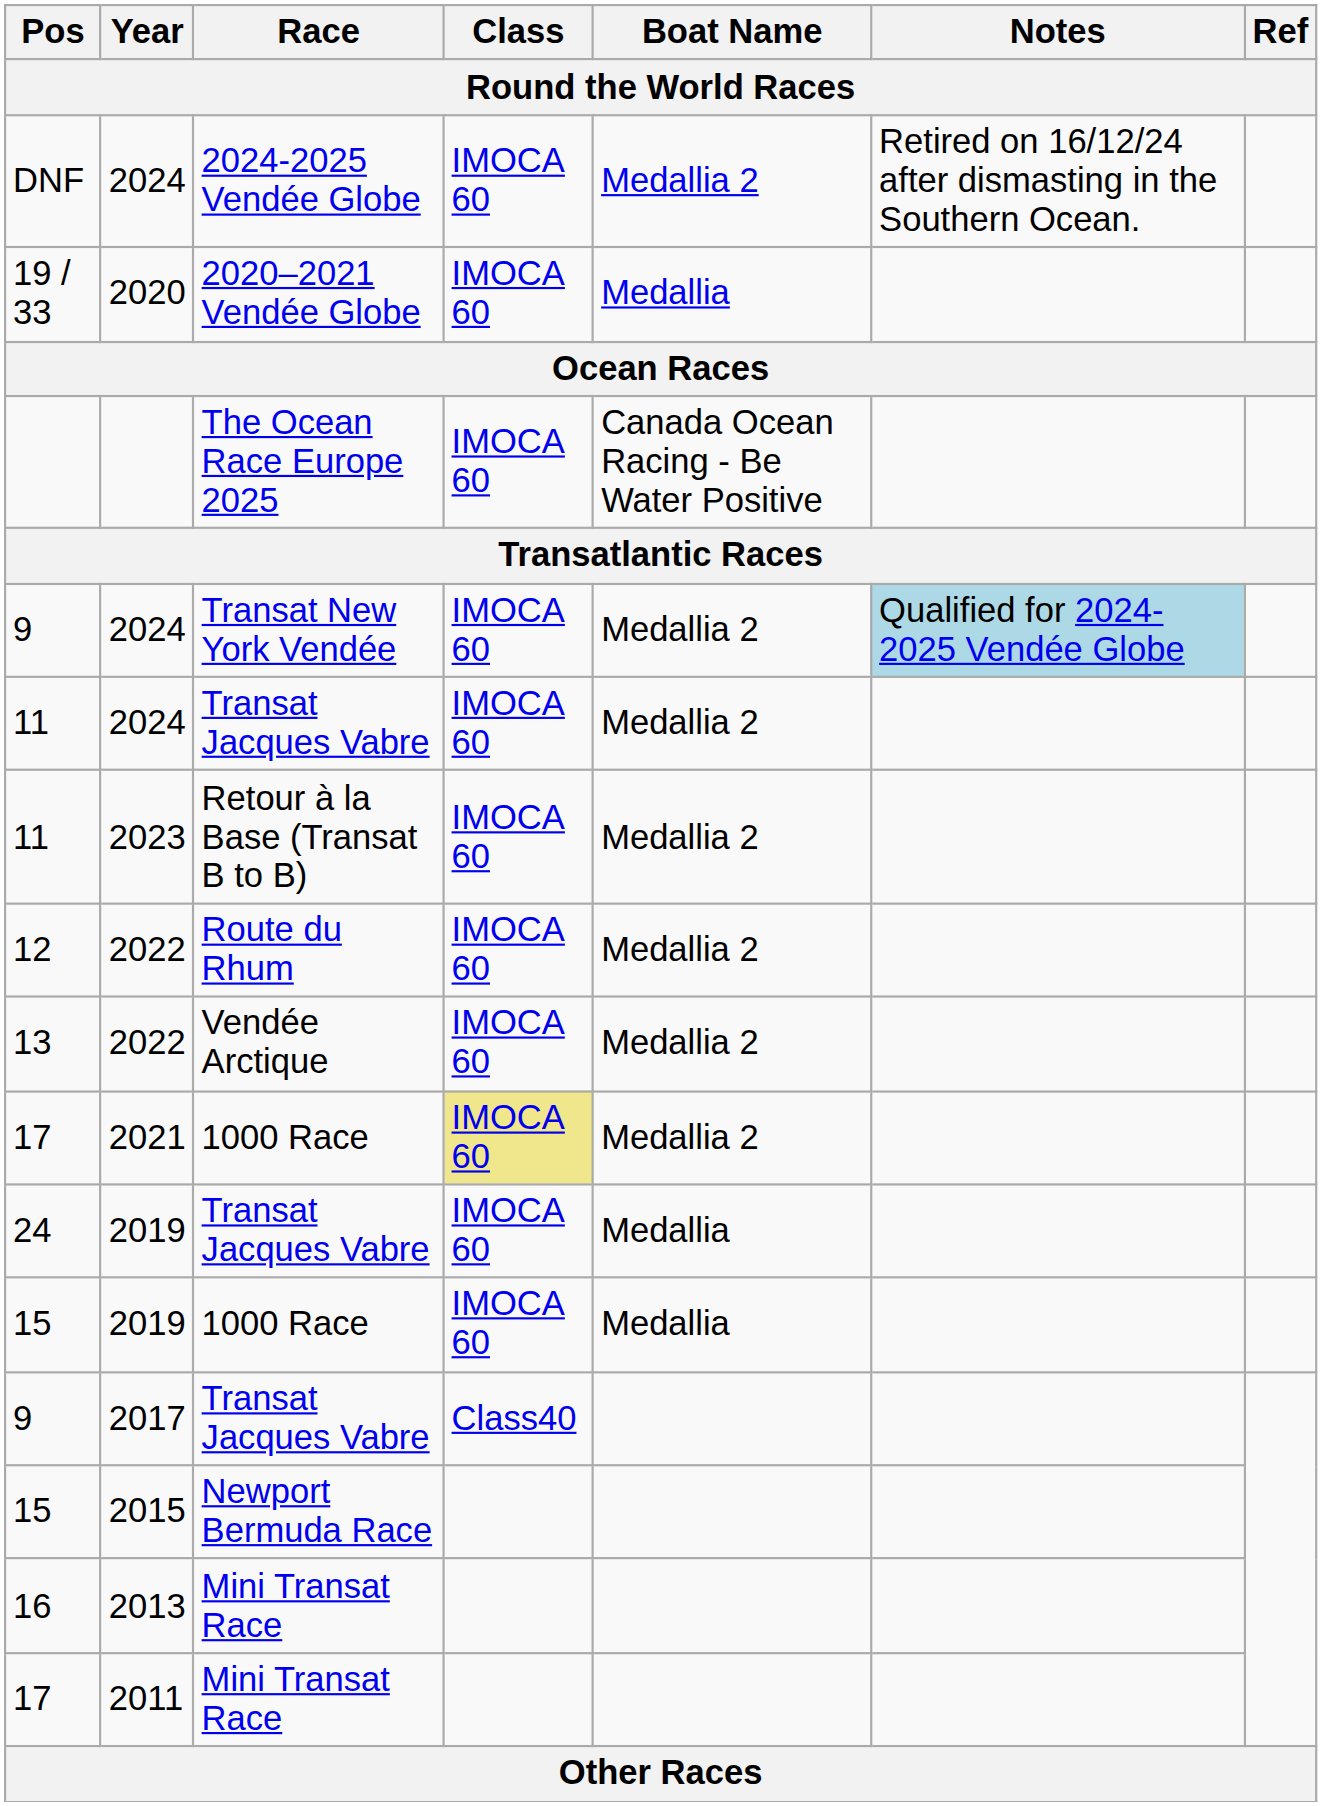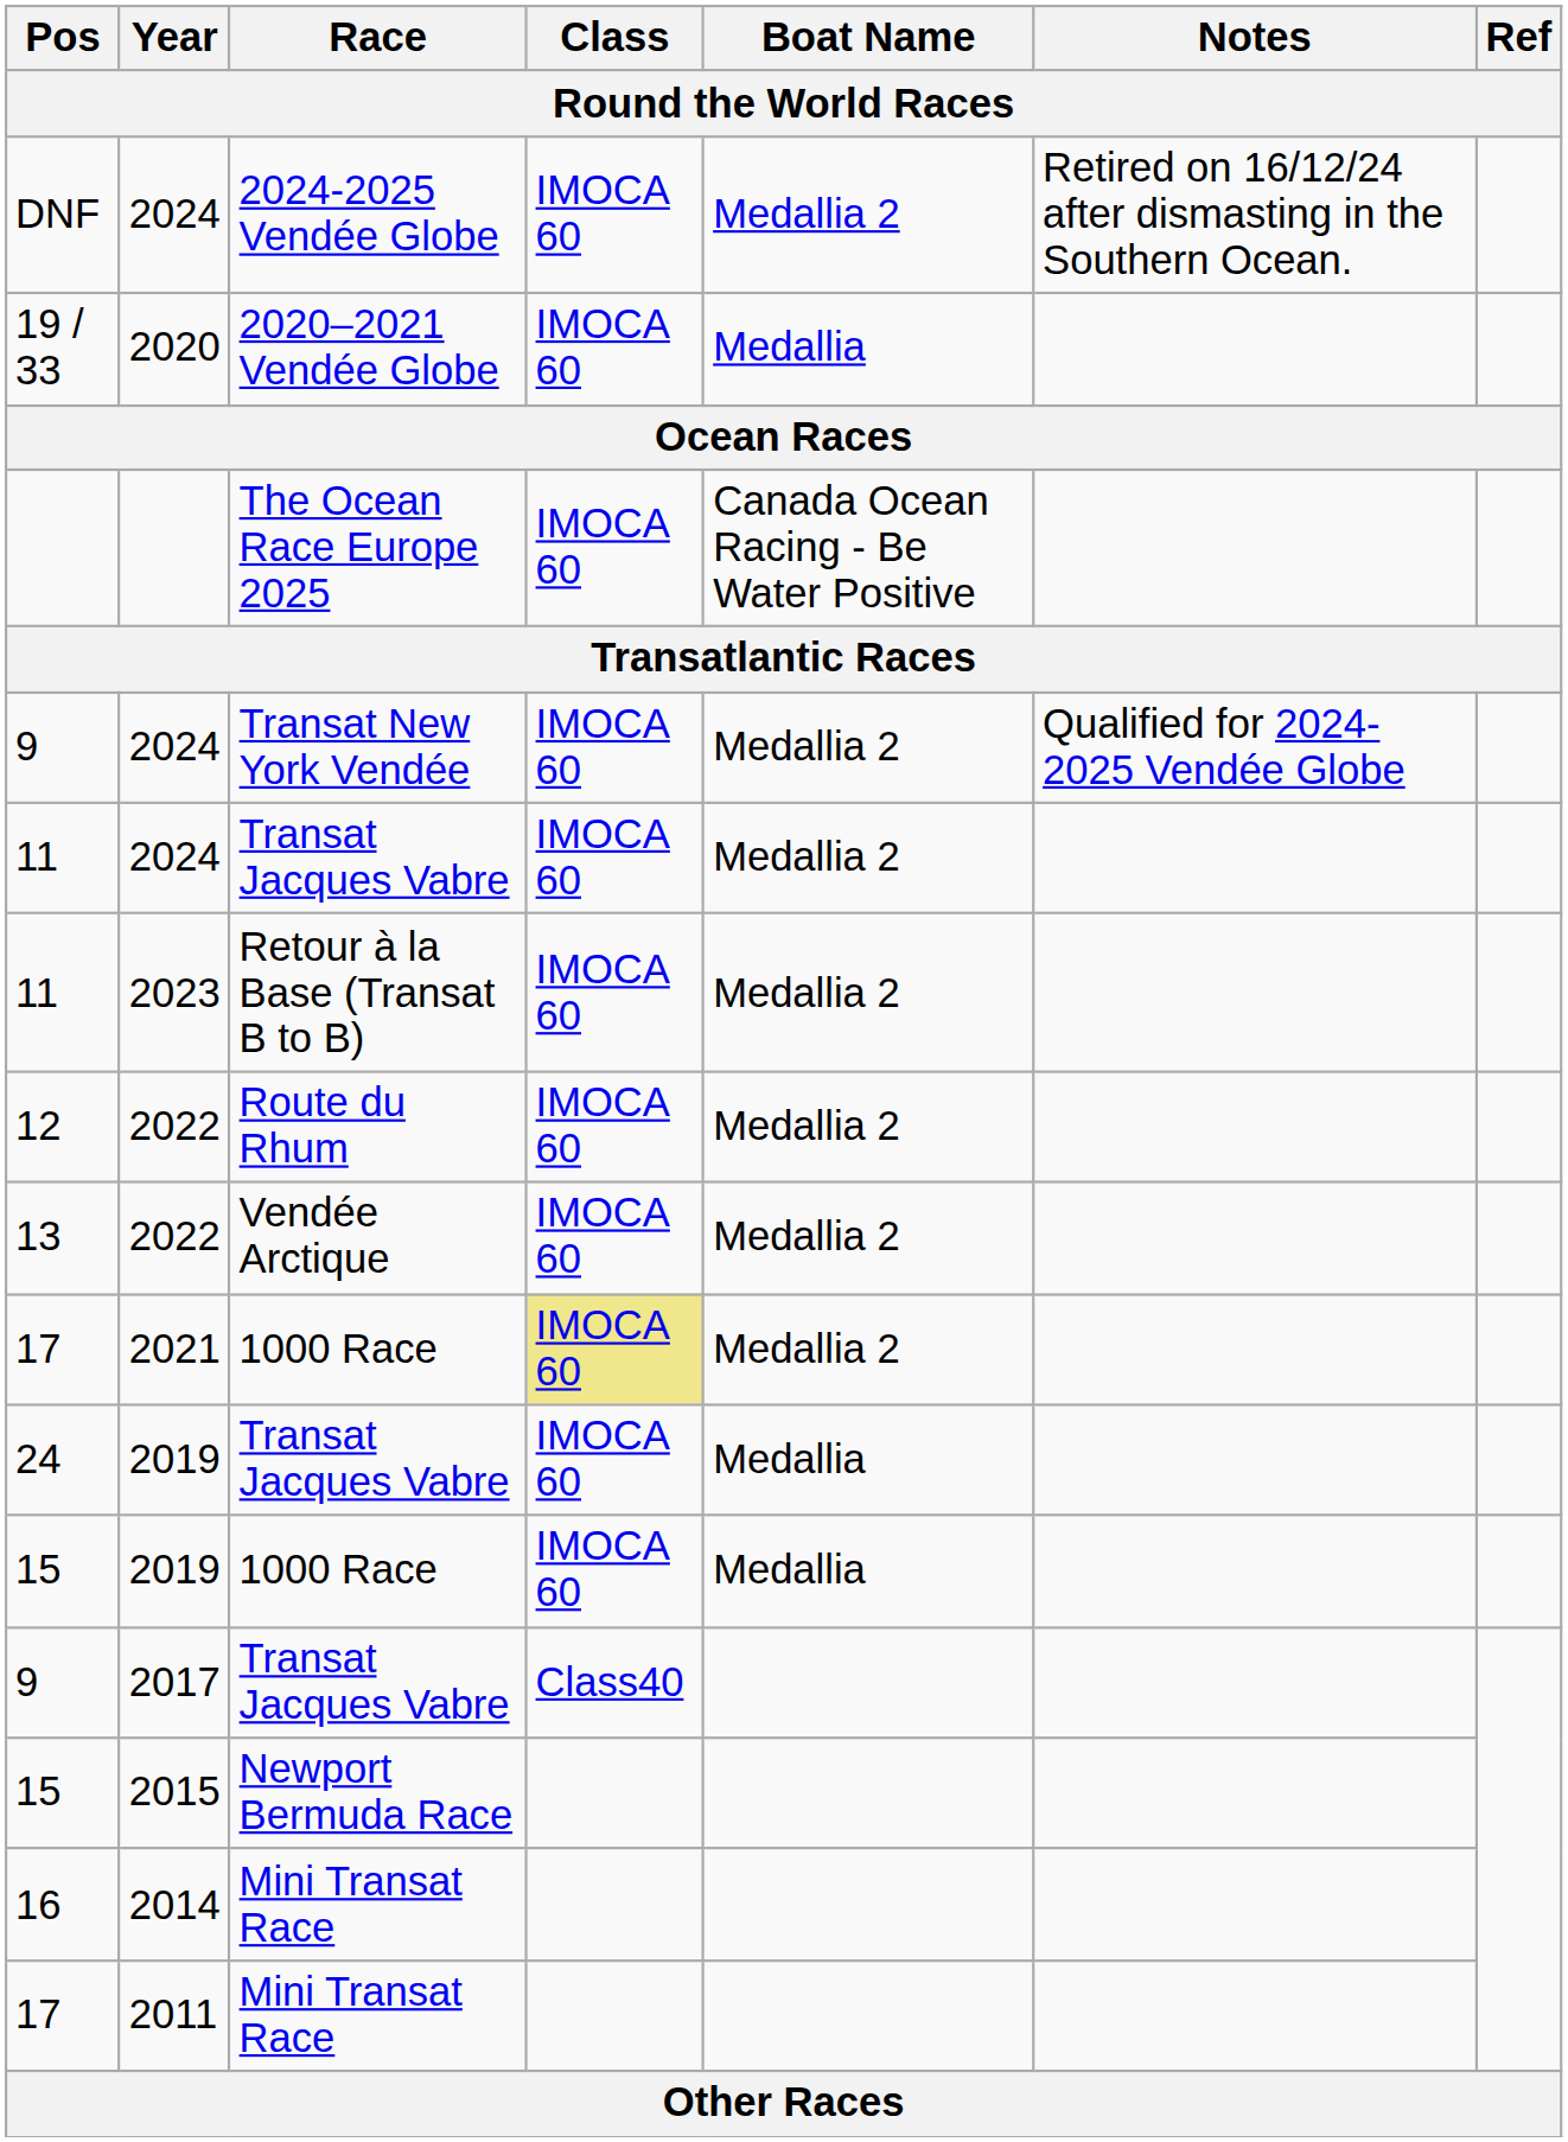9 / Transat New York Vendée | Notes: lightblue background -> no background
16 | Year: 2013 -> 2014
